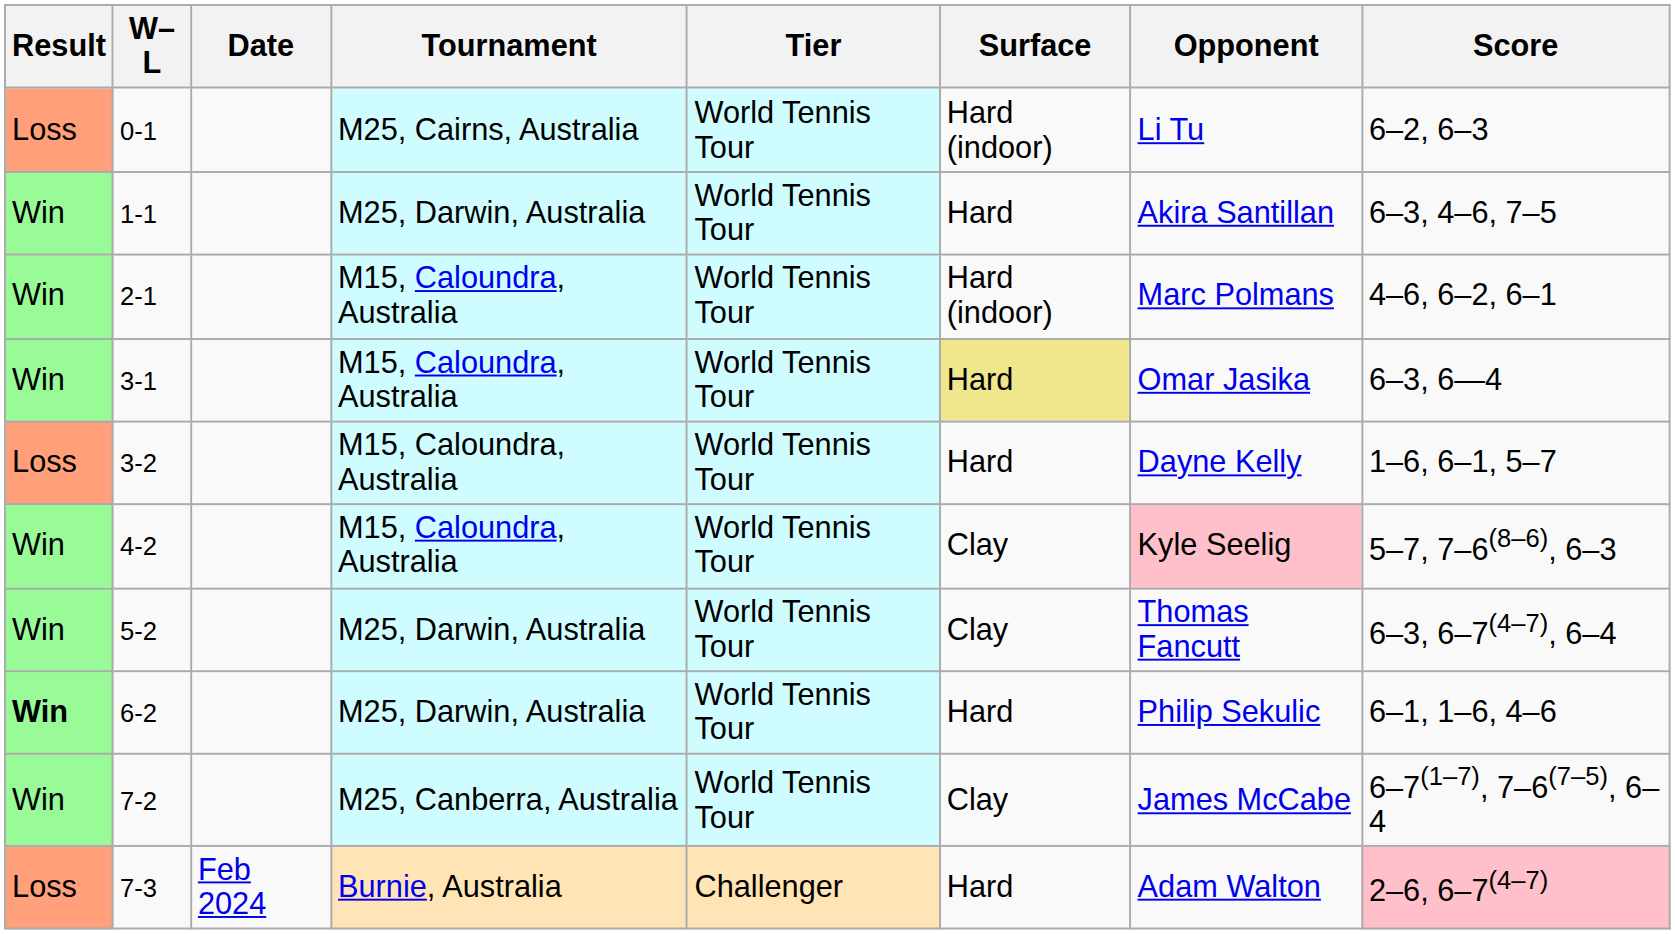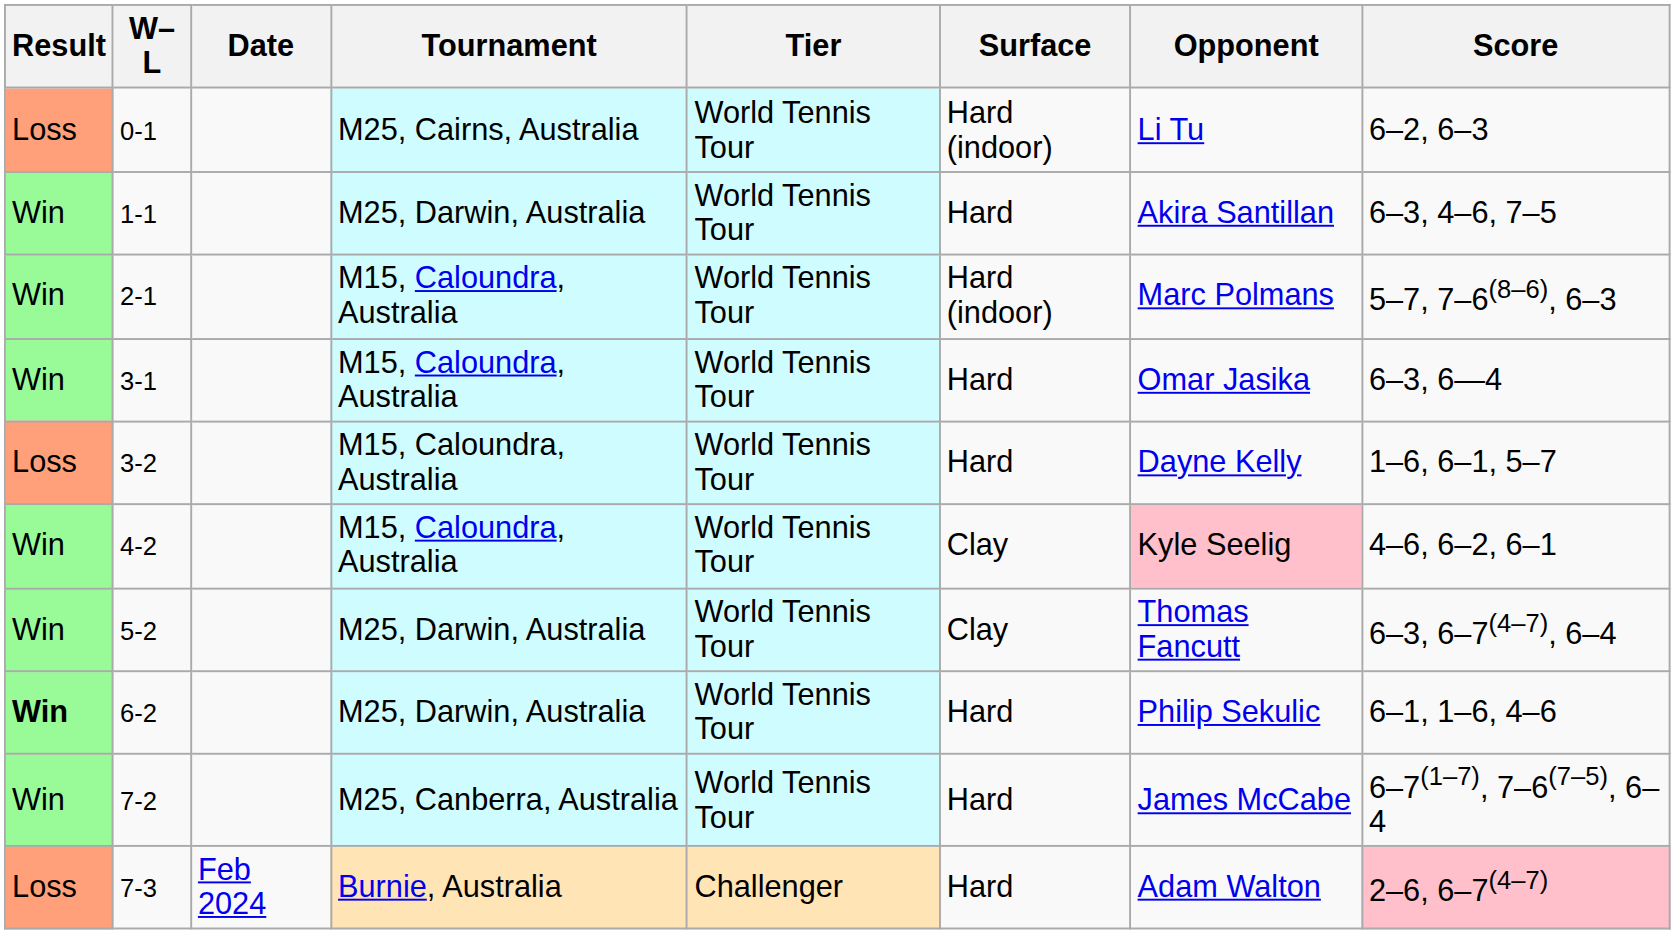2-1 | Score: 4–6, 6–2, 6–1 -> 5–7, 7–6(8–6), 6–3
3-1 | Surface: khaki background -> no background
4-2 | Score: 5–7, 7–6(8–6), 6–3 -> 4–6, 6–2, 6–1
7-2 | Surface: Clay -> Hard
